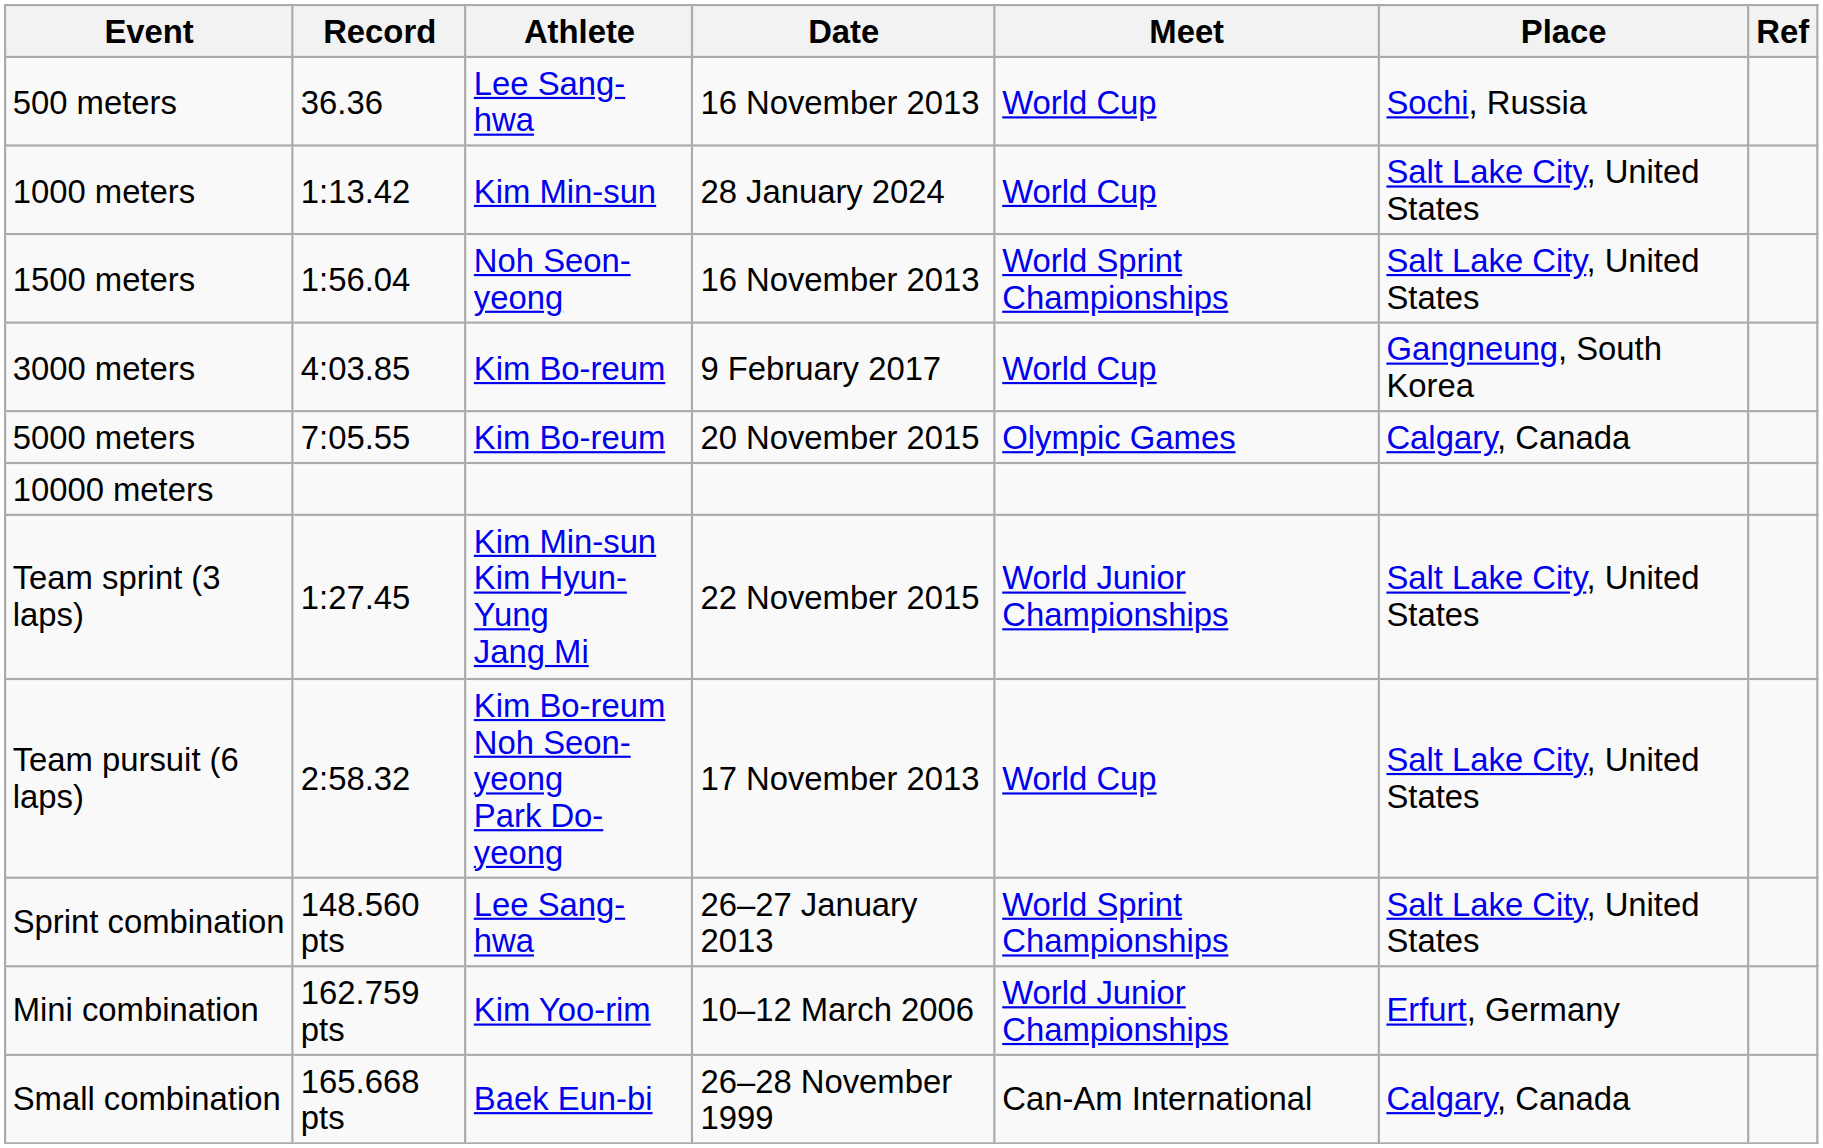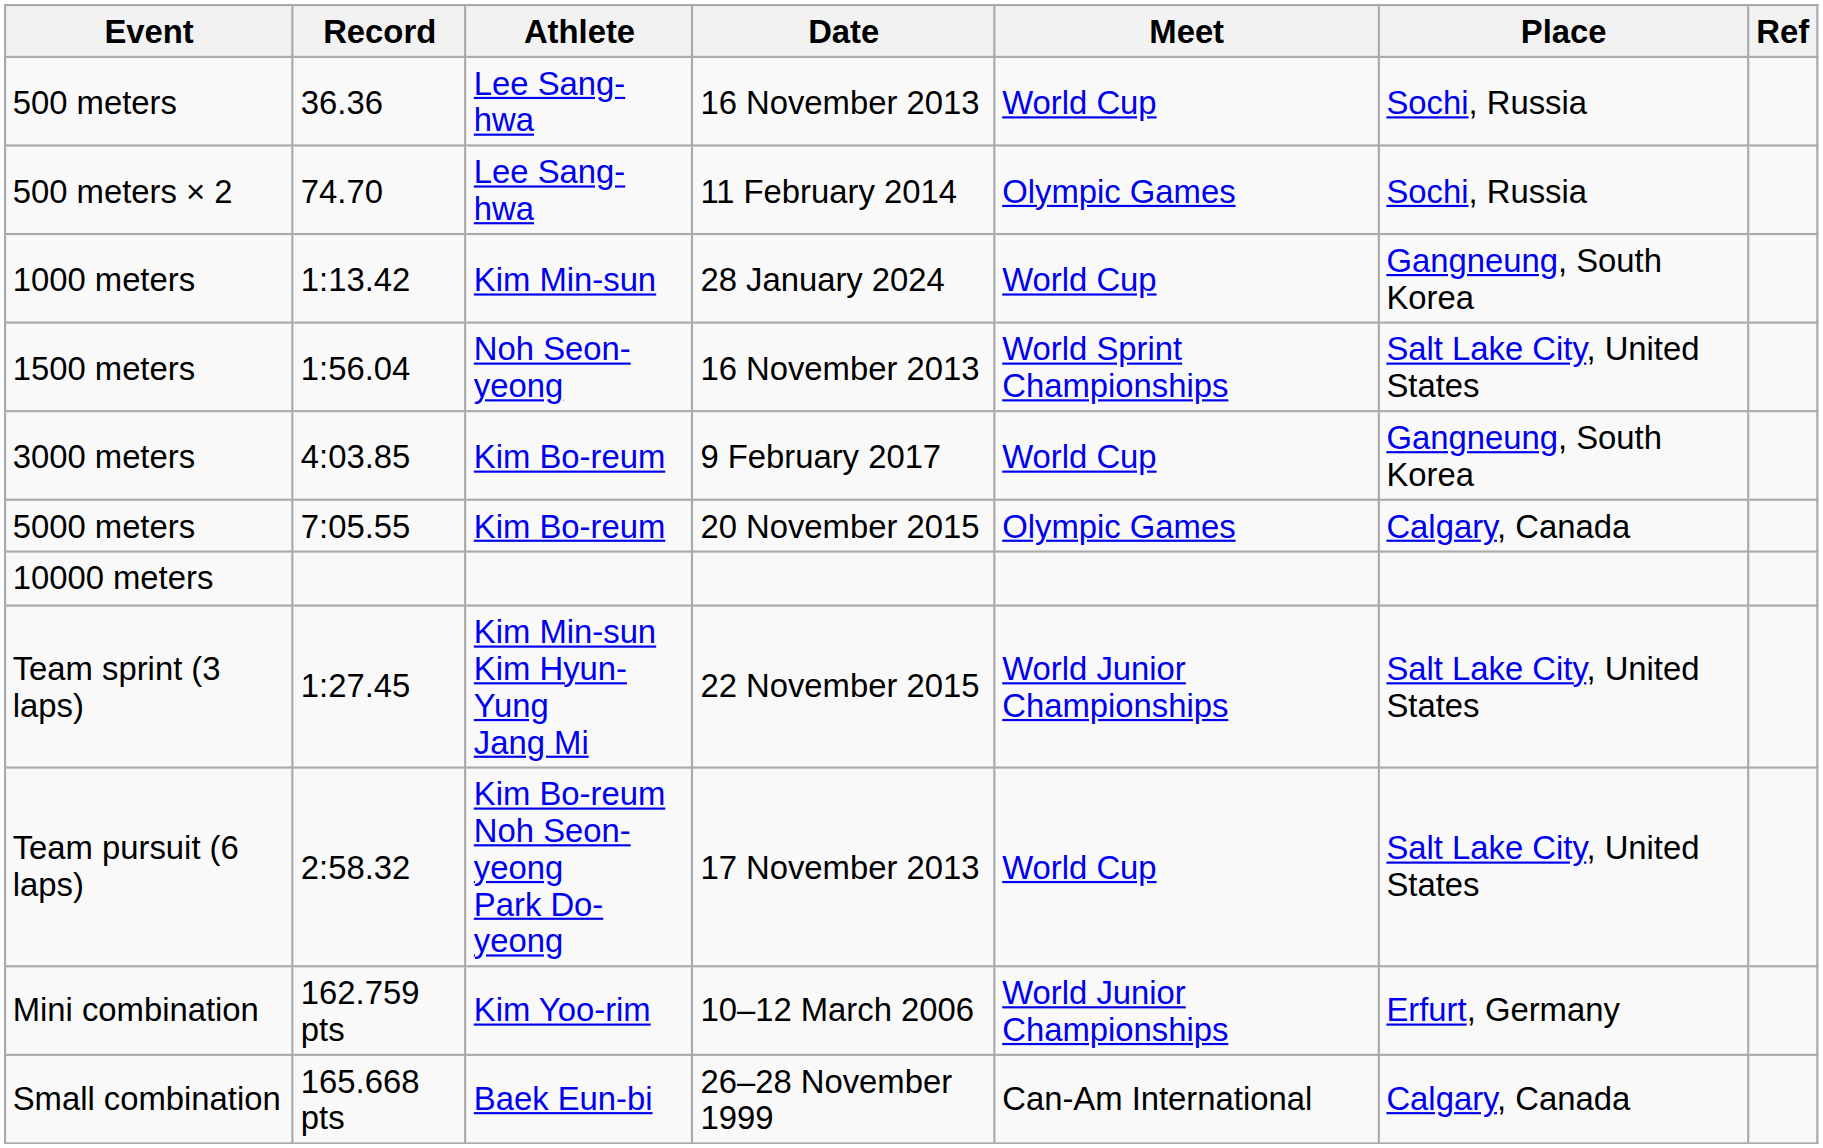+ row: 500 meters × 2 | 74.70 | Lee Sang-hwa | 11 February 2014 | Olympic Games | Sochi, Russia
1000 meters | Place: Salt Lake City, United States -> Gangneung, South Korea
- row: Sprint combination | 148.560 pts | Lee Sang-hwa | 26–27 January 2013 | World Sprint Championships | Salt Lake City, United States
